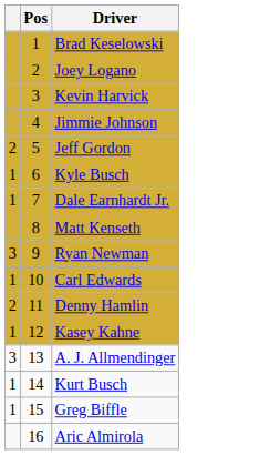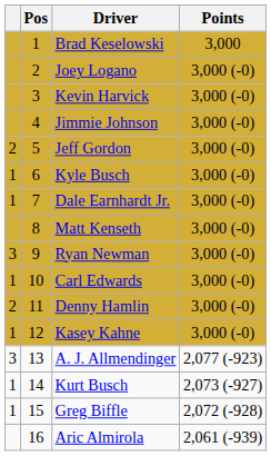+ column: Points | 3,000 | 3,000 (-0) | 3,000 (-0) | 3,000 (-0) | 3,000 (-0) | 3,000 (-0) | 3,000 (-0) | 3,000 (-0) | 3,000 (-0) | 3,000 (-0) | 3,000 (-0) | 3,000 (-0) | 2,077 (-923) | 2,073 (-927) | 2,072 (-928) | 2,061 (-939)
